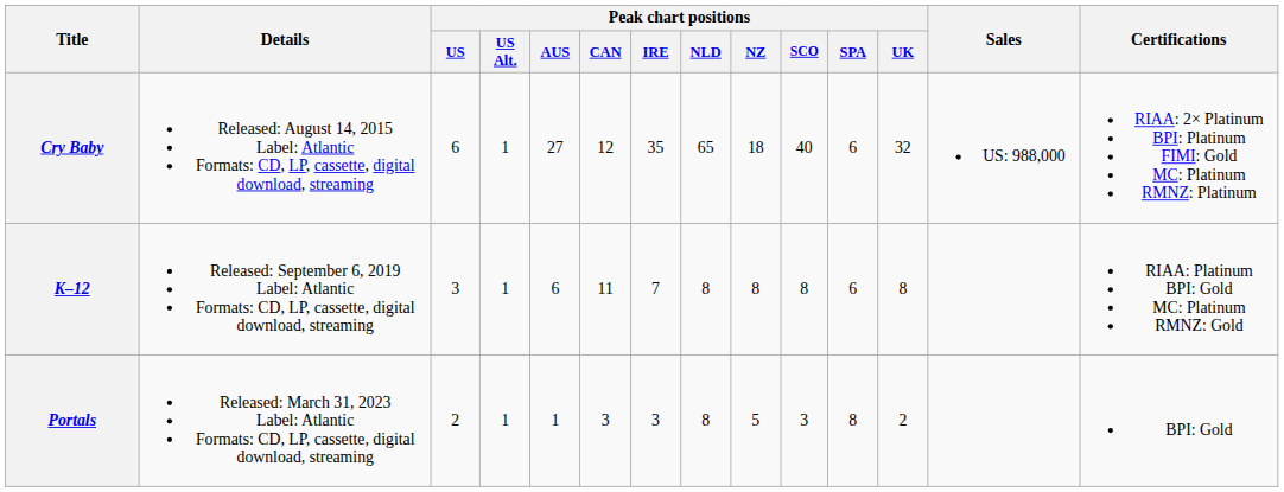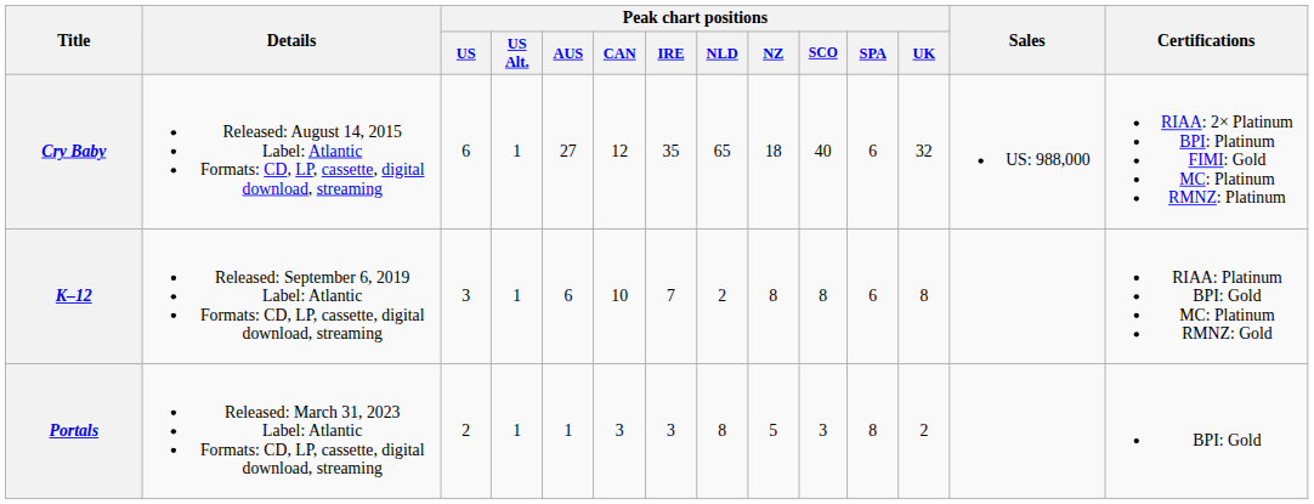K–12 | Peak chart positions / CAN: 11 -> 10
K–12 | Peak chart positions / NLD: 8 -> 2
